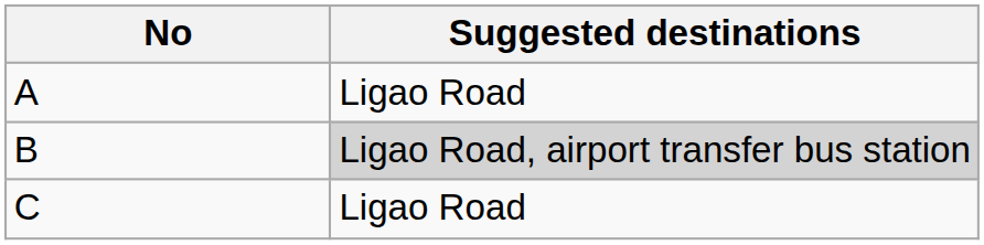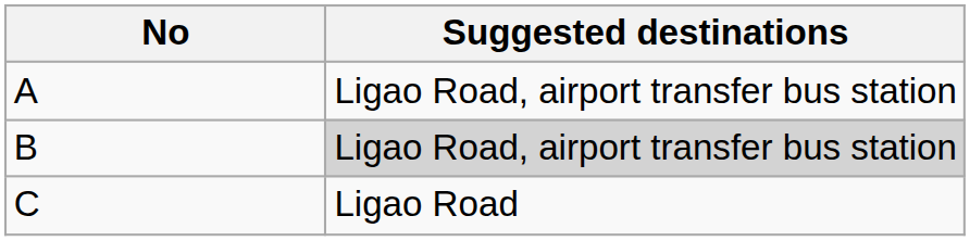A | Suggested destinations: Ligao Road -> Ligao Road, airport transfer bus station
